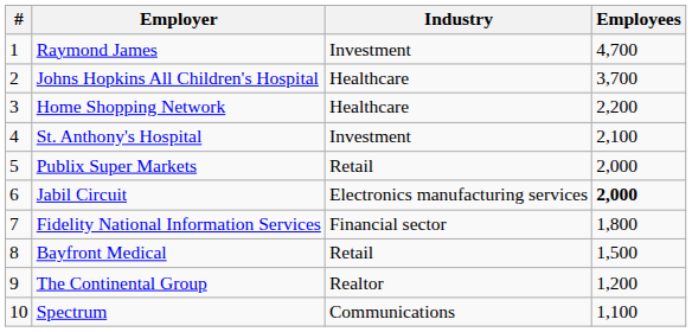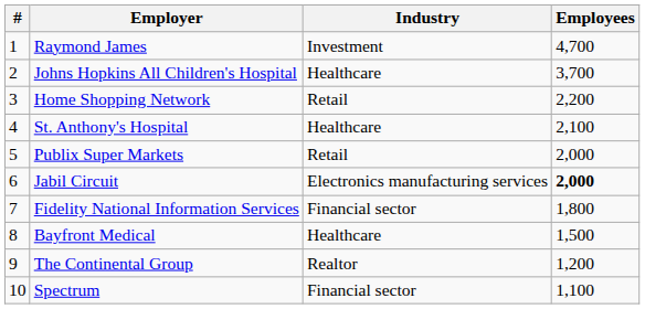Home Shopping Network | Industry: Healthcare -> Retail
St. Anthony's Hospital | Industry: Investment -> Healthcare
Bayfront Medical | Industry: Retail -> Healthcare
Spectrum | Industry: Communications -> Financial sector
